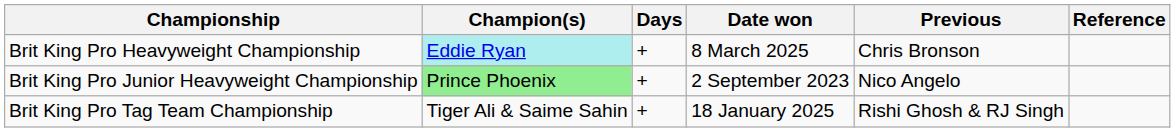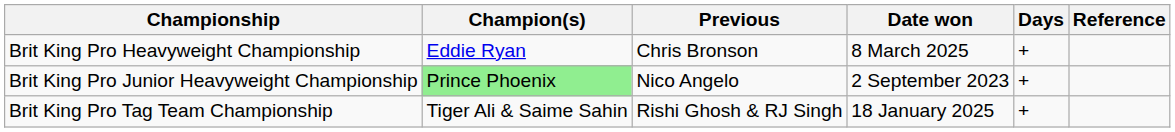columns swapped: Previous <-> Days
Brit King Pro Heavyweight Championship | Champion(s): paleturquoise background -> no background
